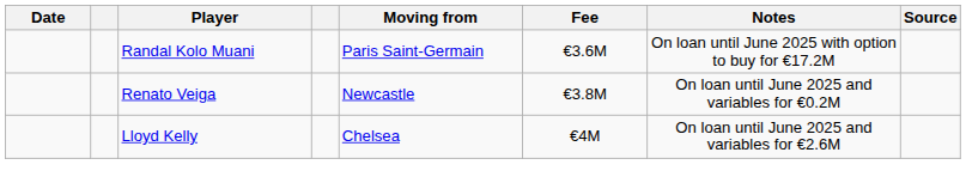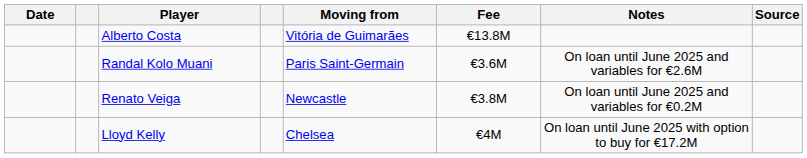+ row: Alberto Costa | Vitória de Guimarães | €13.8M
Randal Kolo Muani | Notes: On loan until June 2025 with option to buy for €17.2M -> On loan until June 2025 and variables for €2.6M
Lloyd Kelly | Notes: On loan until June 2025 and variables for €2.6M -> On loan until June 2025 with option to buy for €17.2M
